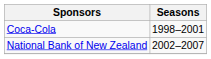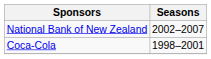rows swapped: Coca-Cola <-> National Bank of New Zealand
